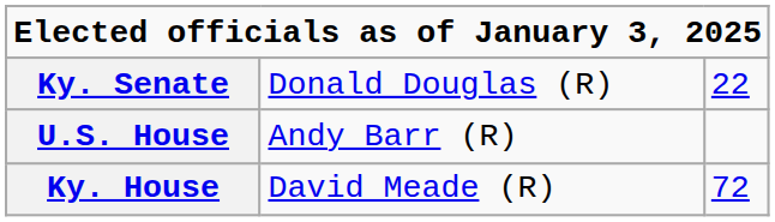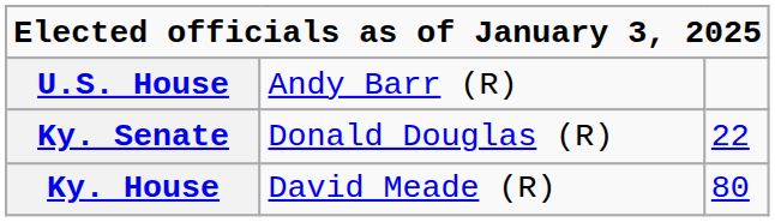rows swapped: U.S. House <-> Ky. Senate
Ky. House | column 3: 72 -> 80
